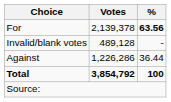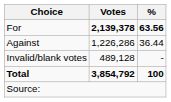For | Votes: normal -> bold
rows swapped: Against <-> Invalid/blank votes
